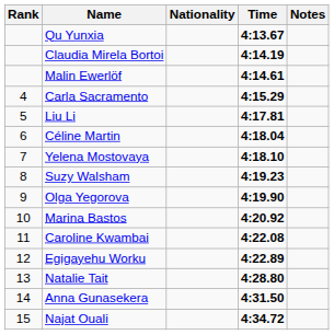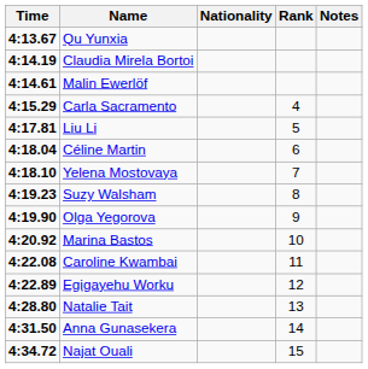columns swapped: Rank <-> Time
